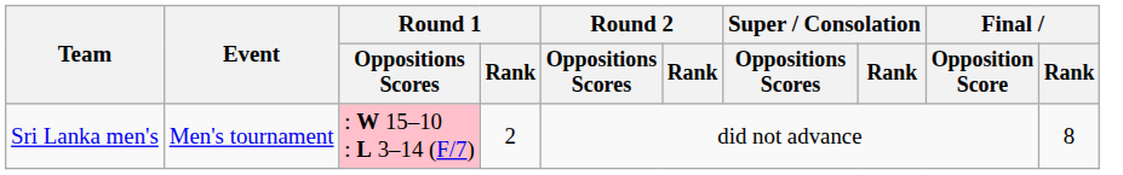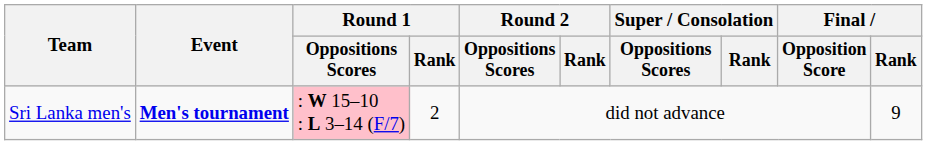Sri Lanka men's | Event: normal -> bold
Sri Lanka men's | Final / Rank: 8 -> 9
